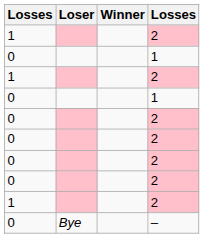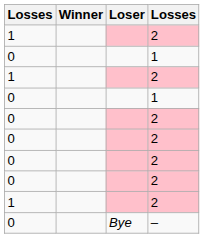columns swapped: Winner <-> Loser
